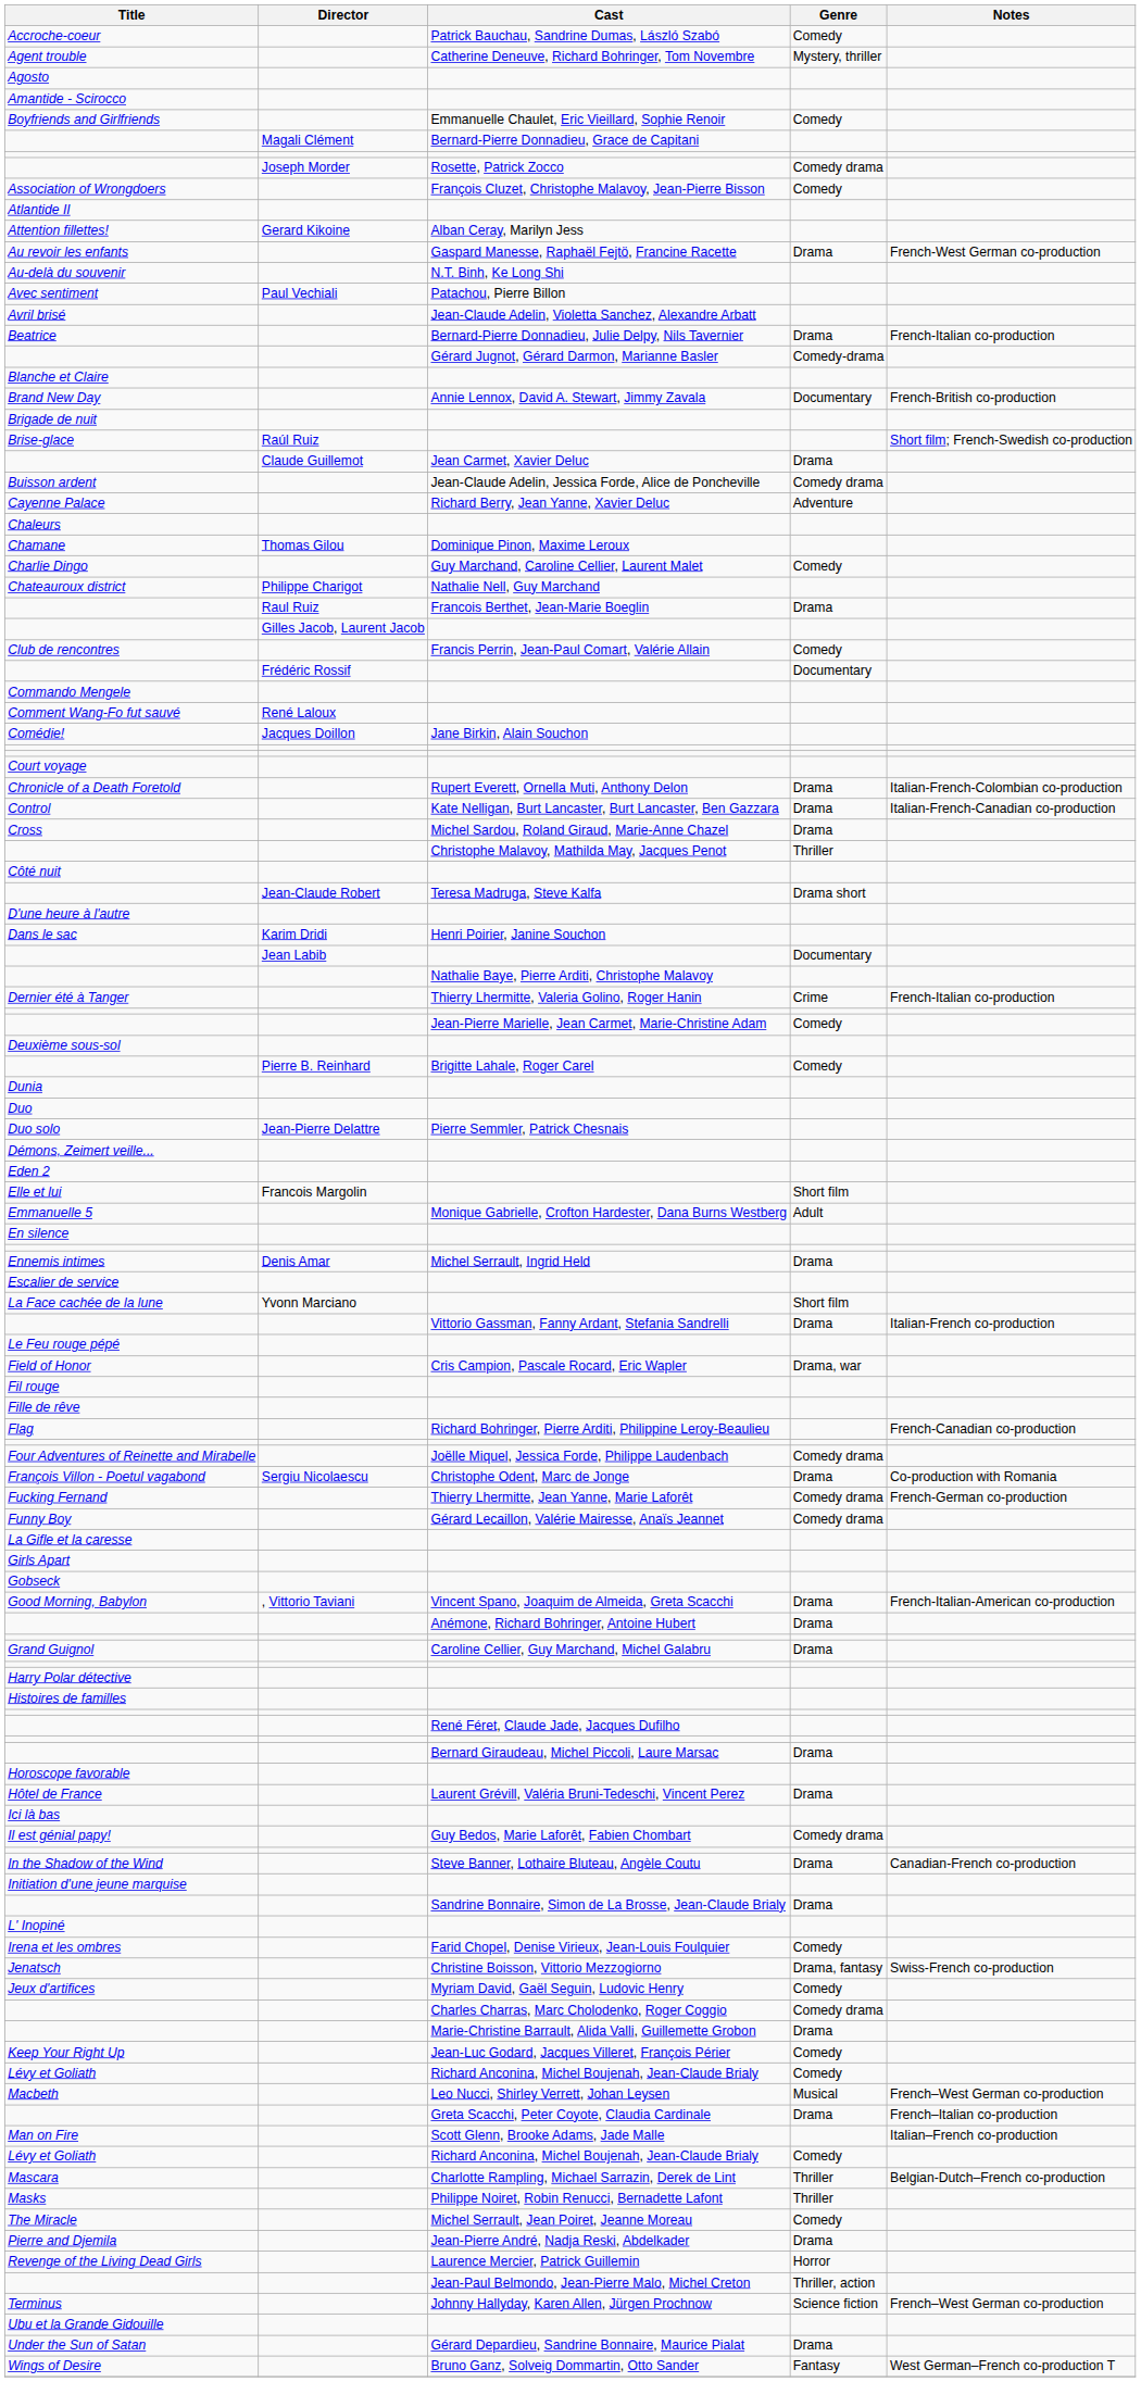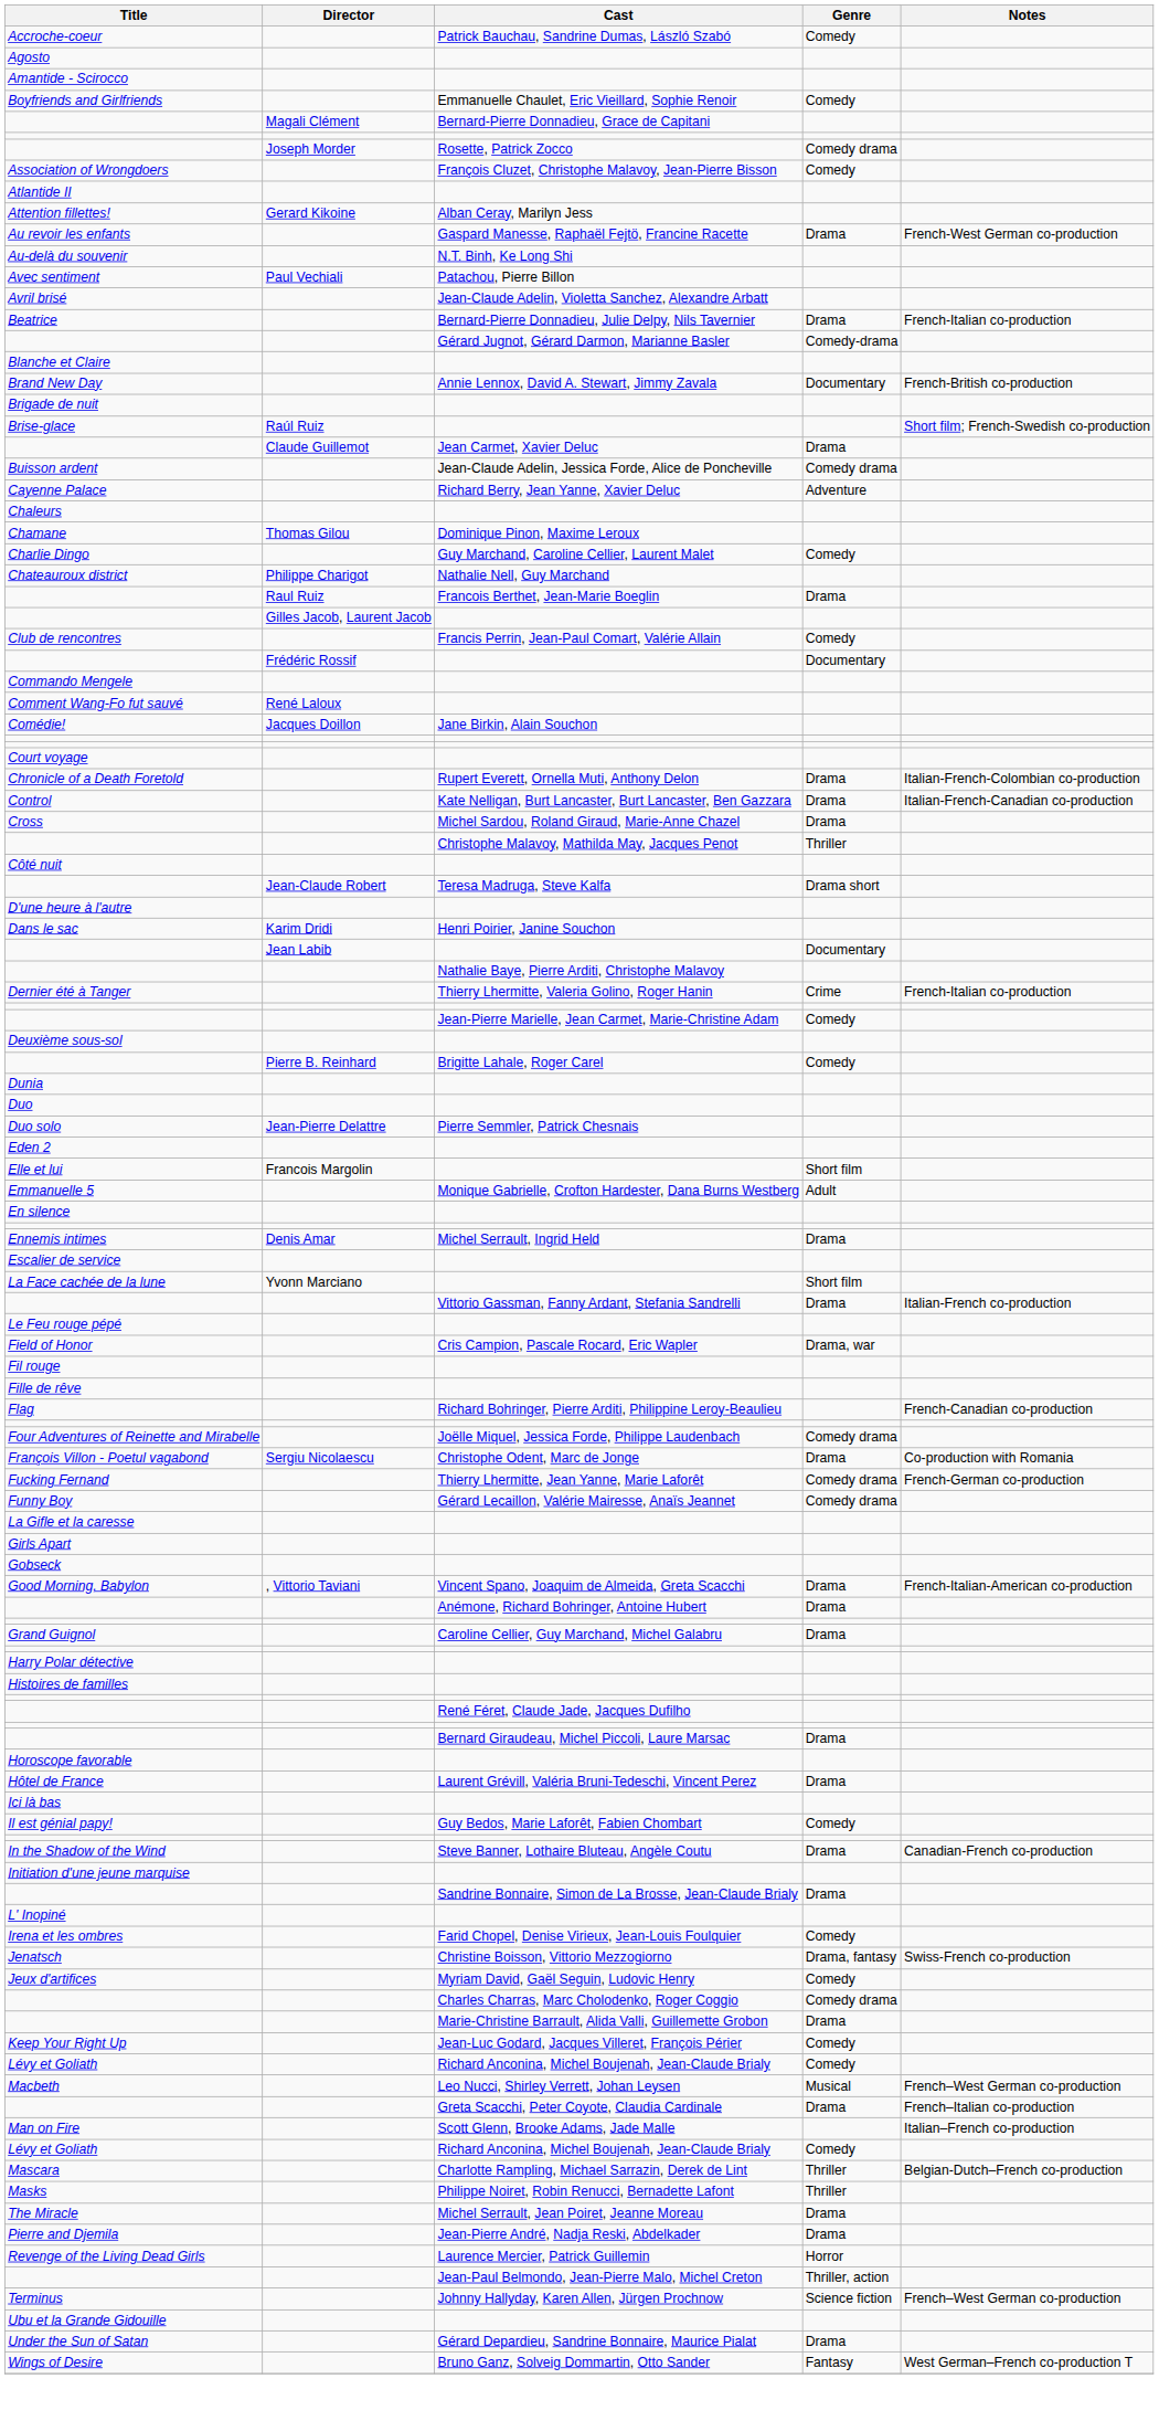- row: Agent trouble | Catherine Deneuve, Richard Bohringer, Tom Novembre | Mystery, thriller
- row: Démons, Zeimert veille...
Il est génial papy! | Genre: Comedy drama -> Comedy
The Miracle | Genre: Comedy -> Drama
